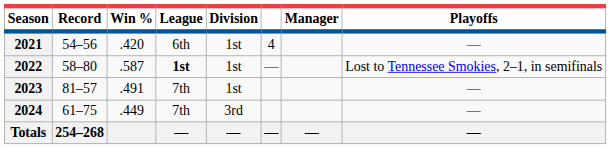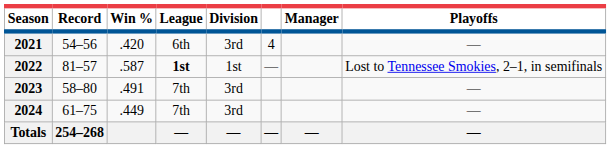2021 | Division: 1st -> 3rd
2022 | Record: 58–80 -> 81–57
2023 | Record: 81–57 -> 58–80
2023 | Division: 1st -> 3rd
